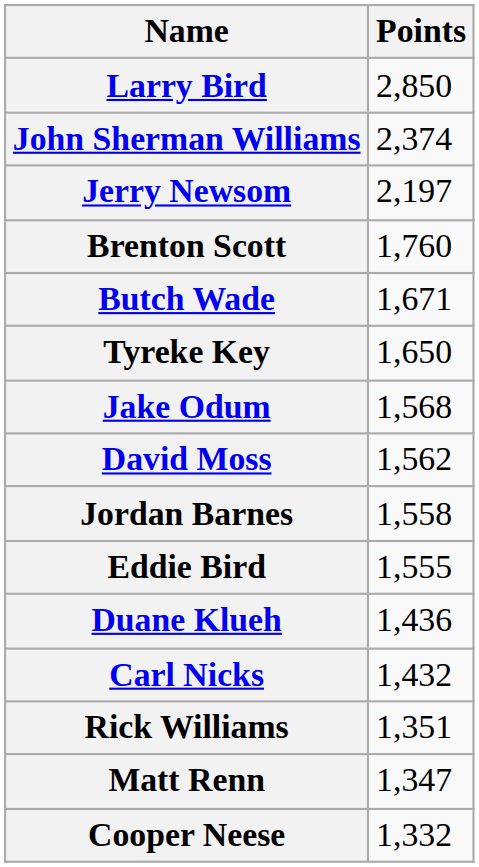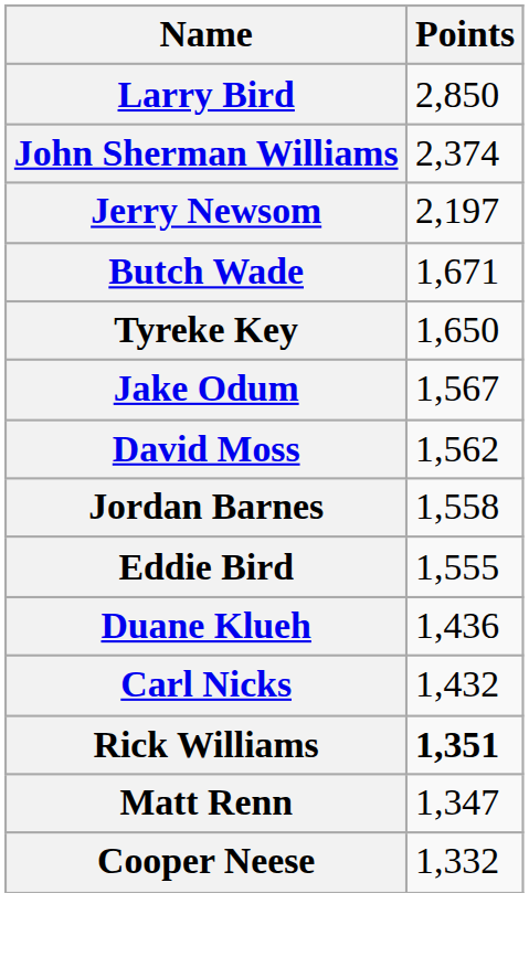- row: Brenton Scott | 1,760
Jake Odum | Points: 1,568 -> 1,567
Rick Williams | Points: normal -> bold
